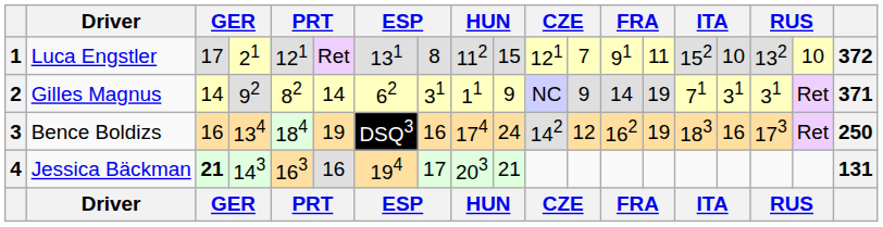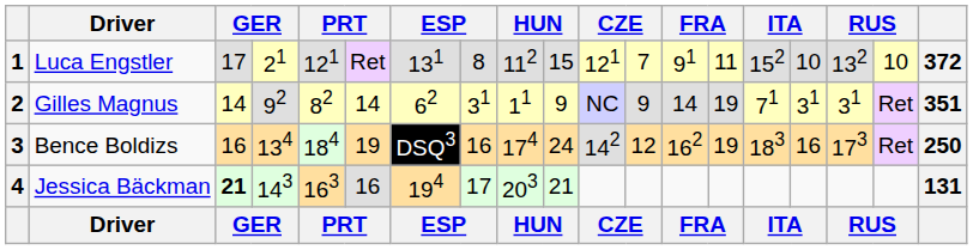2 | column 19: 371 -> 351
